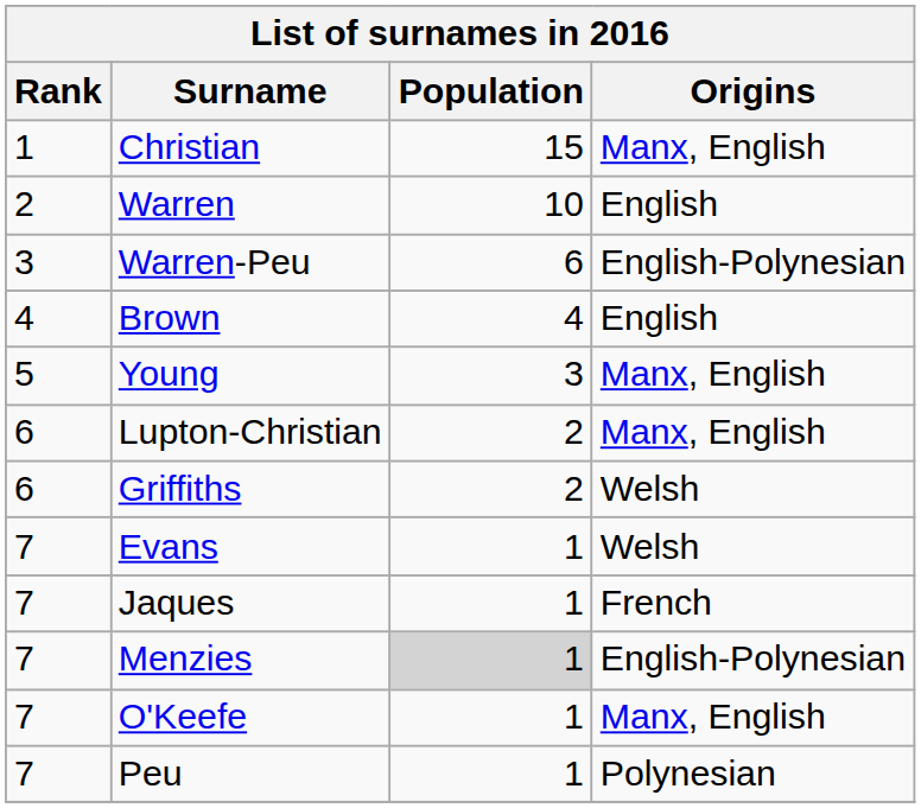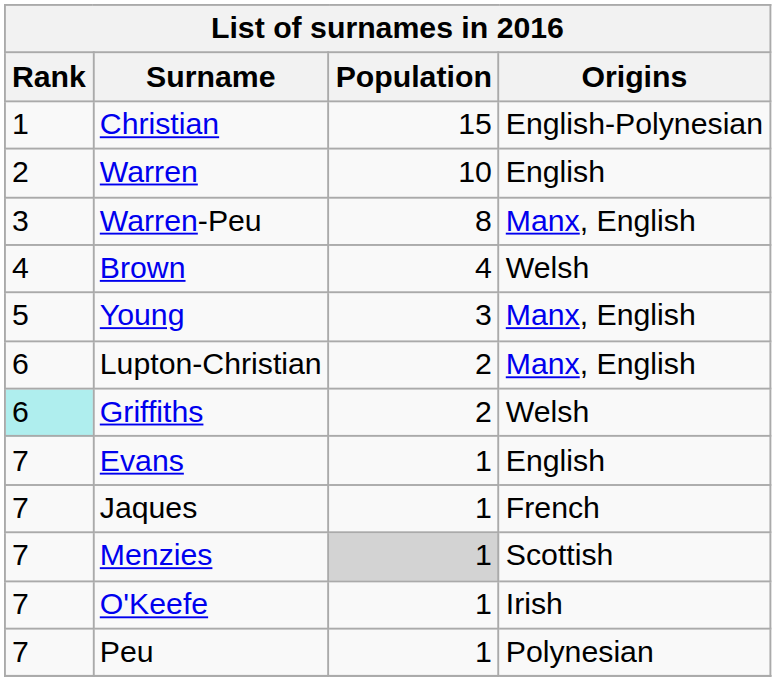Christian | Origins: Manx, English -> English-Polynesian
Warren-Peu | Population: 6 -> 8
Warren-Peu | Origins: English-Polynesian -> Manx, English
Brown | Origins: English -> Welsh
Griffiths | Rank: no background -> paleturquoise background
Evans | Origins: Welsh -> English
Menzies | Origins: English-Polynesian -> Scottish
O'Keefe | Origins: Manx, English -> Irish
